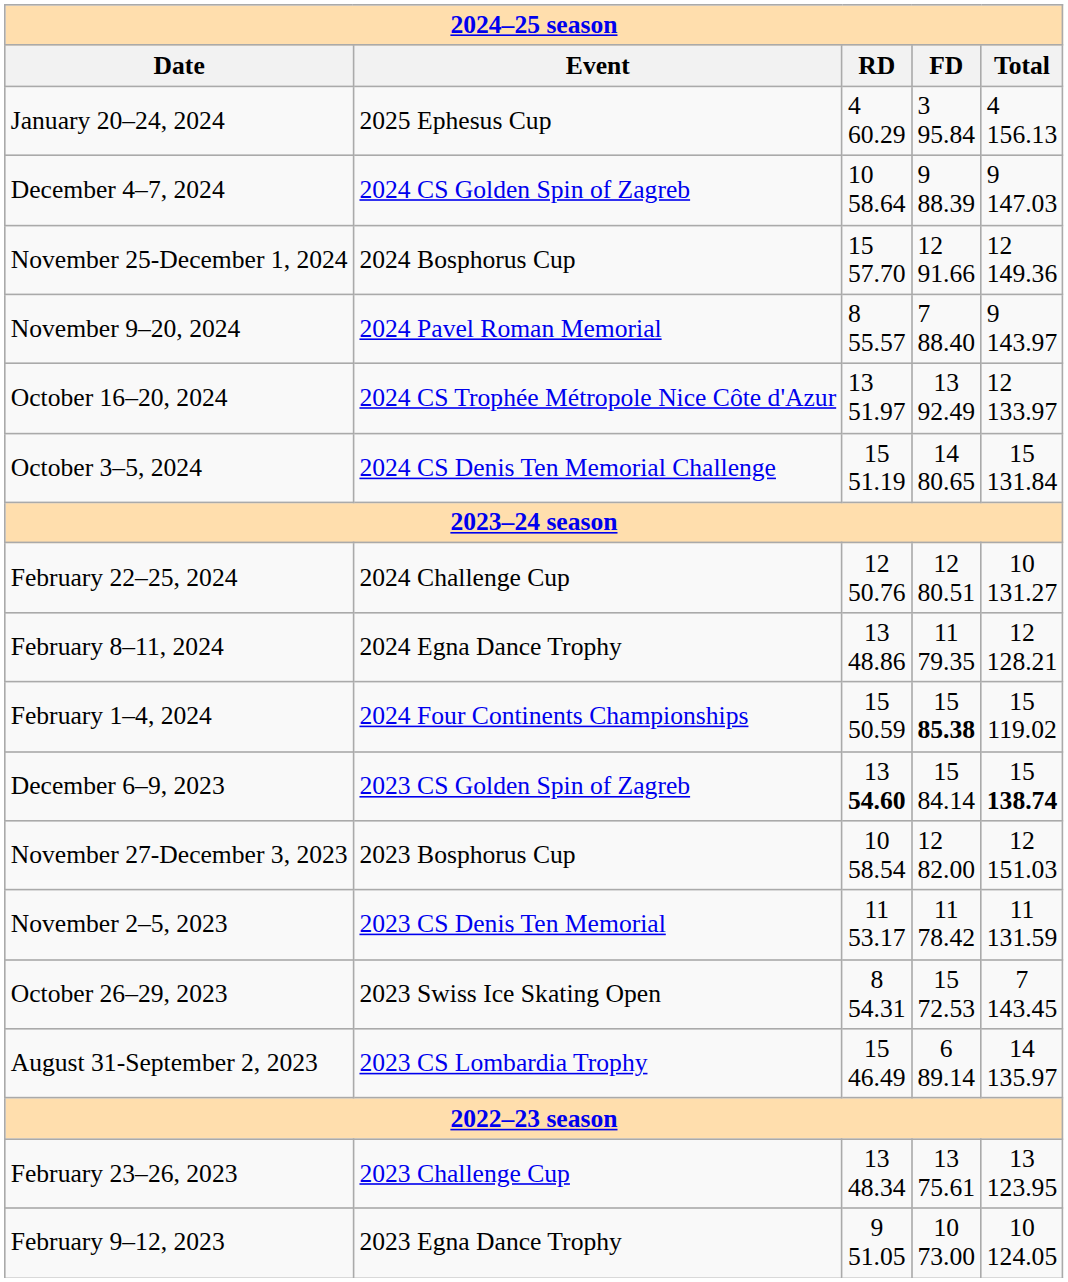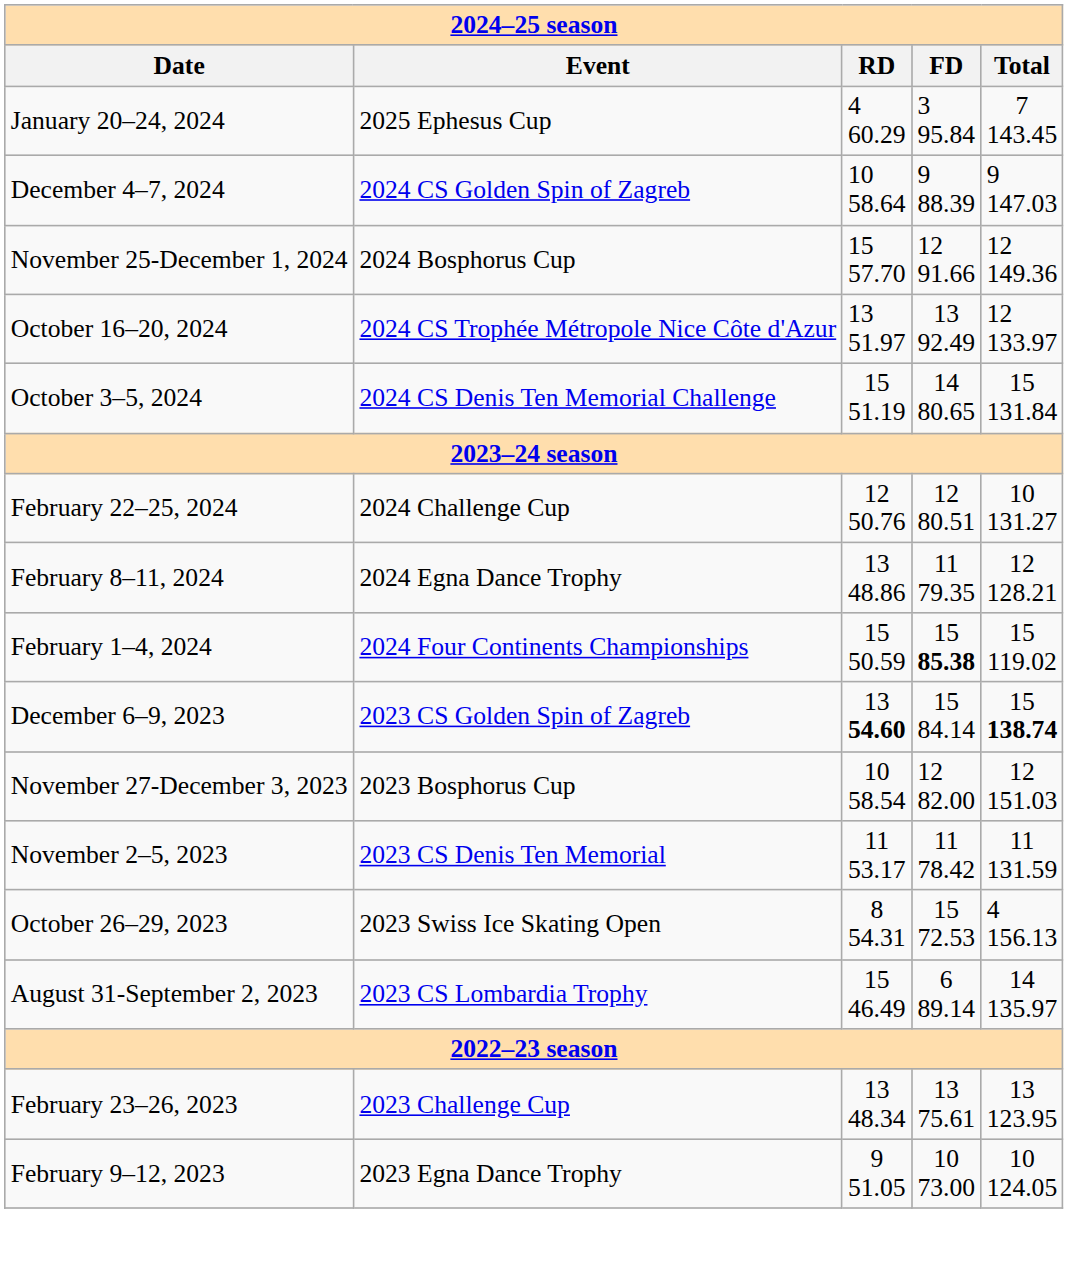January 20–24, 2024 | column 5: 4 156.13 -> 7 143.45
- row: November 9–20, 2024 | 2024 Pavel Roman Memorial | 8 55.57 | 7 88.40 | 9 143.97
October 26–29, 2023 | column 5: 7 143.45 -> 4 156.13
